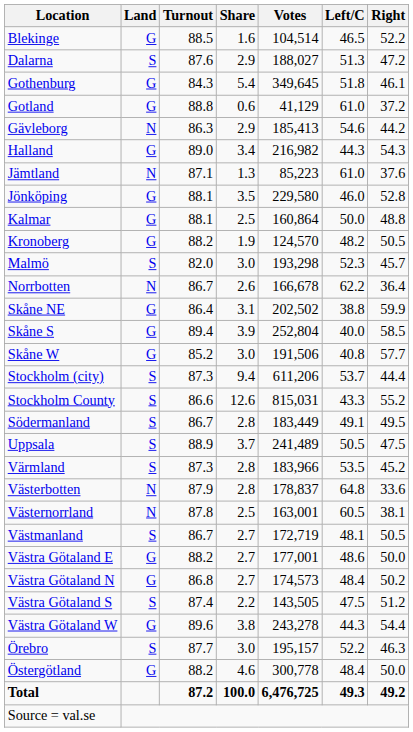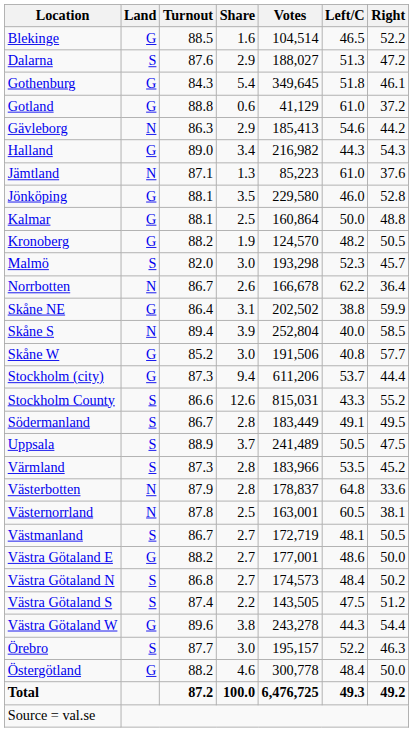Skåne S | Land: G -> N
Stockholm (city) | Land: S -> G
Västra Götaland N | Land: G -> S
